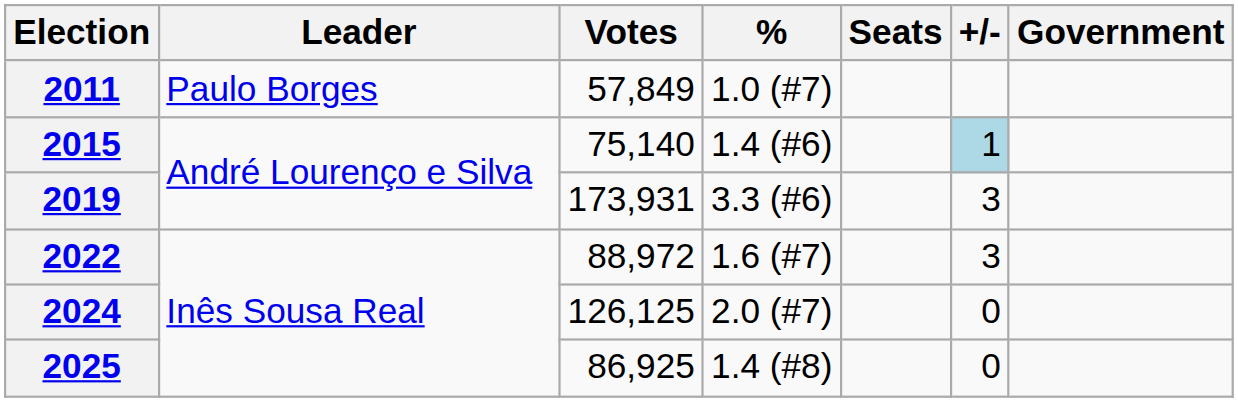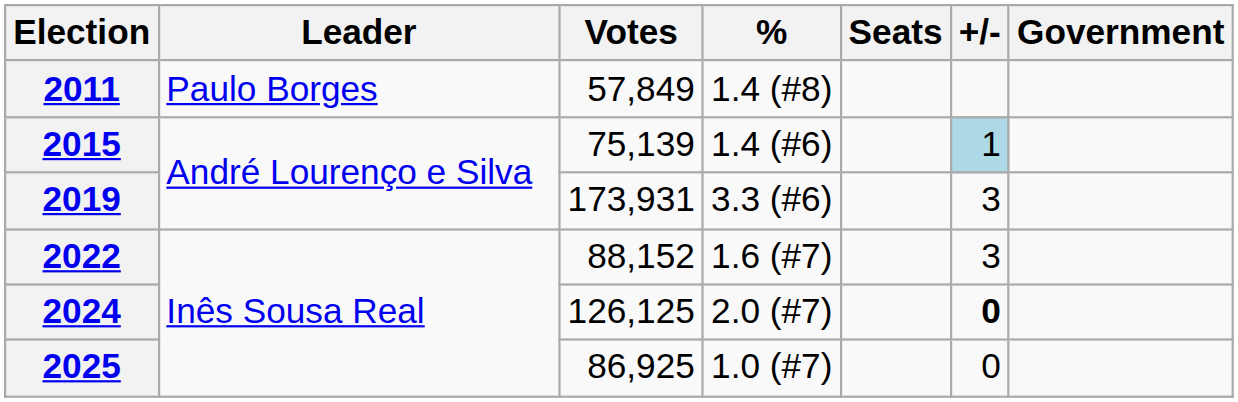2011 | %: 1.0 (#7) -> 1.4 (#8)
2015 | Votes: 75,140 -> 75,139
2022 | Votes: 88,972 -> 88,152
2024 | +/-: normal -> bold
2025 | %: 1.4 (#8) -> 1.0 (#7)
